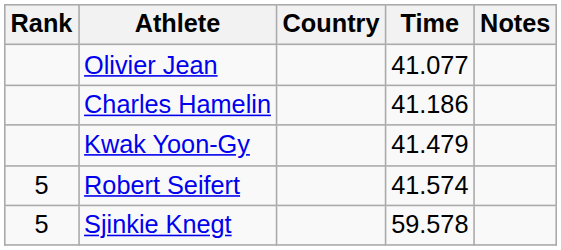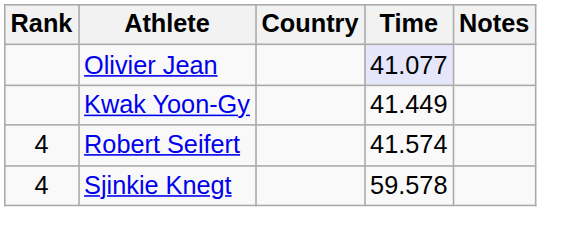Olivier Jean | Time: no background -> lavender background
- row: Charles Hamelin | 41.186
Kwak Yoon-Gy | Time: 41.479 -> 41.449
Robert Seifert | Rank: 5 -> 4
Sjinkie Knegt | Rank: 5 -> 4
